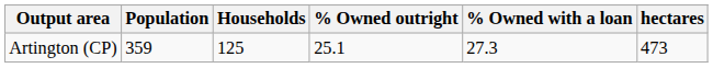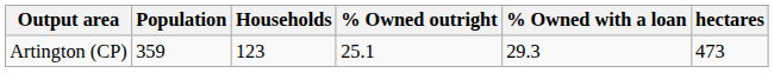Artington (CP) | Households: 125 -> 123
Artington (CP) | % Owned with a loan: 27.3 -> 29.3
